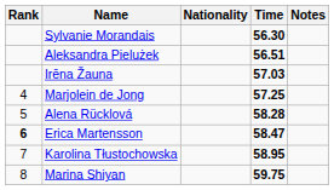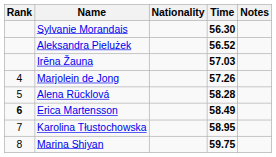Aleksandra Pielużek | Time: 56.51 -> 56.52
Marjolein de Jong | Time: 57.25 -> 57.26
Erica Martensson | Time: 58.47 -> 58.49
